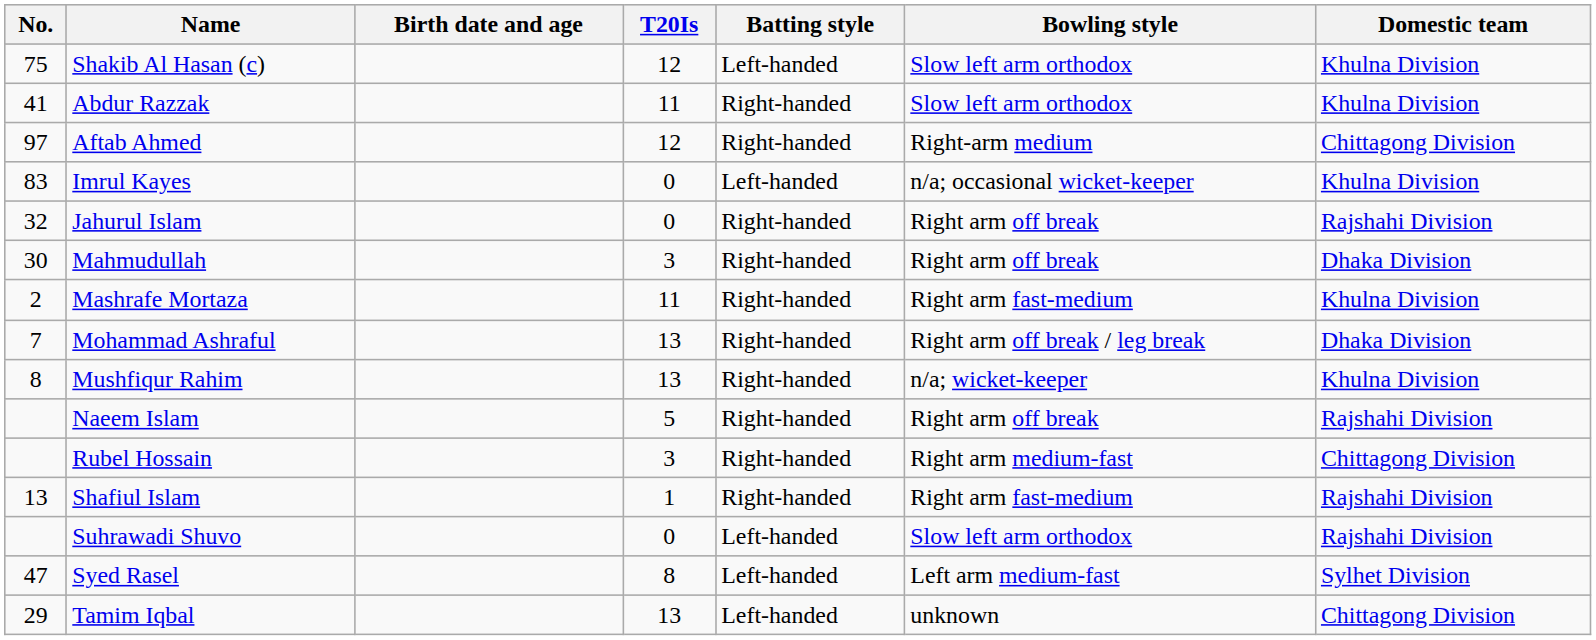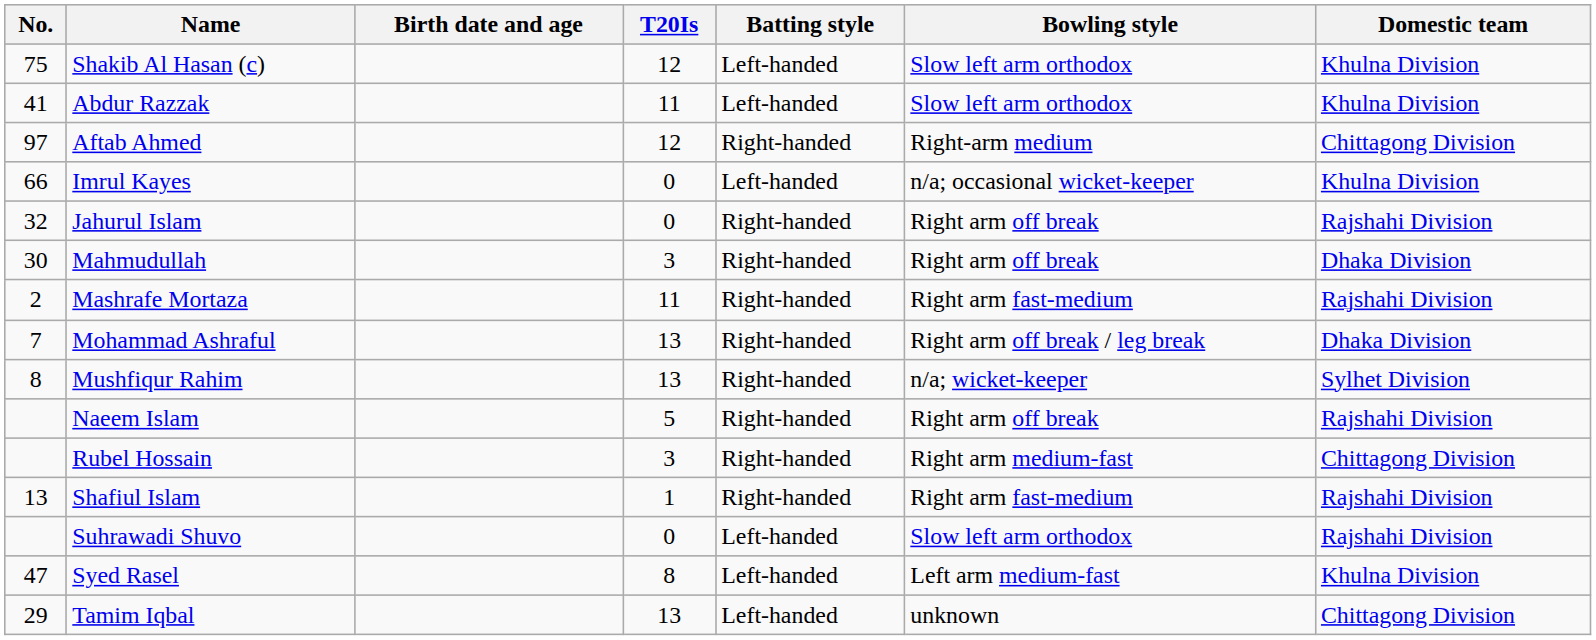Abdur Razzak | Batting style: Right-handed -> Left-handed
Imrul Kayes | No.: 83 -> 66
Mashrafe Mortaza | Domestic team: Khulna Division -> Rajshahi Division
Mushfiqur Rahim | Domestic team: Khulna Division -> Sylhet Division
Syed Rasel | Domestic team: Sylhet Division -> Khulna Division
